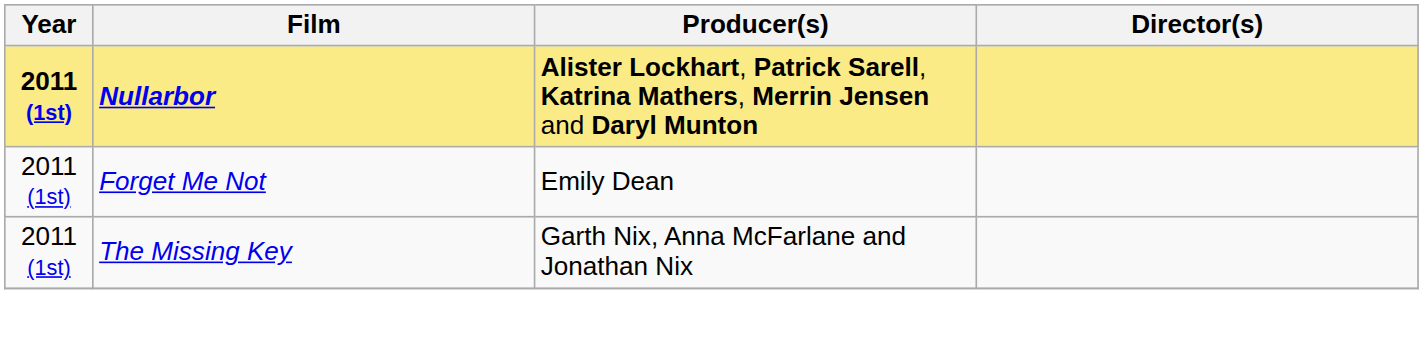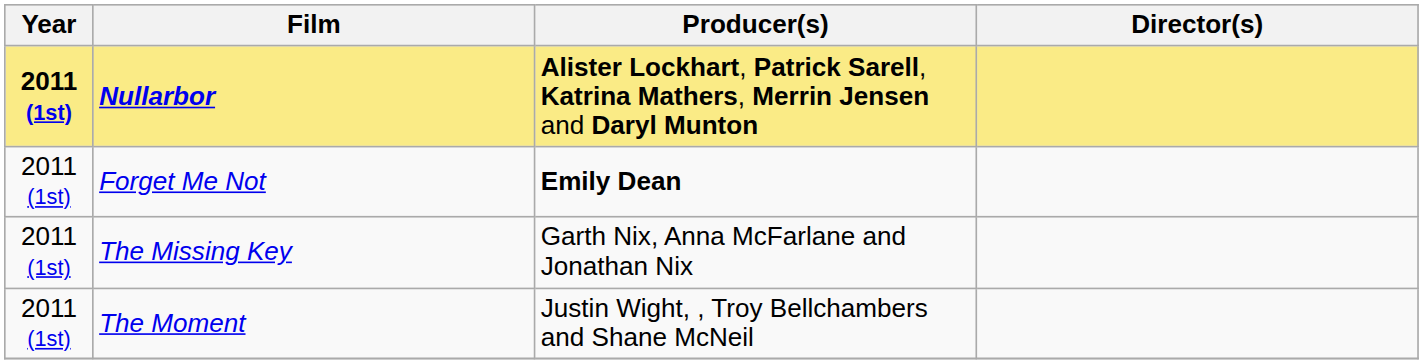Forget Me Not | Producer(s): normal -> bold
+ row: 2011 (1st) | The Moment | Justin Wight, , Troy Bellchambers and Shane McNeil
